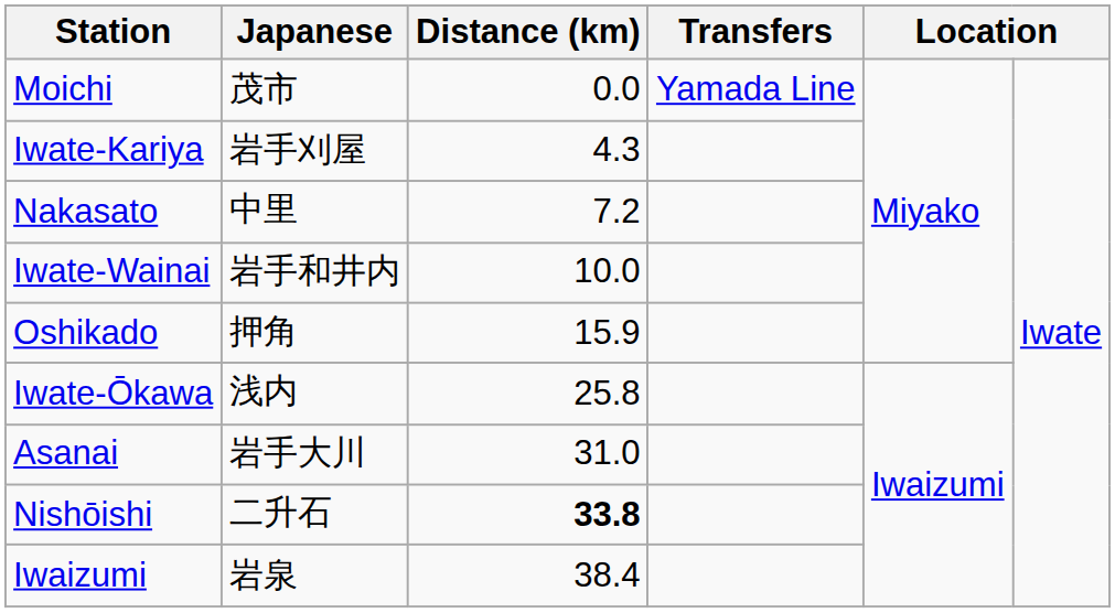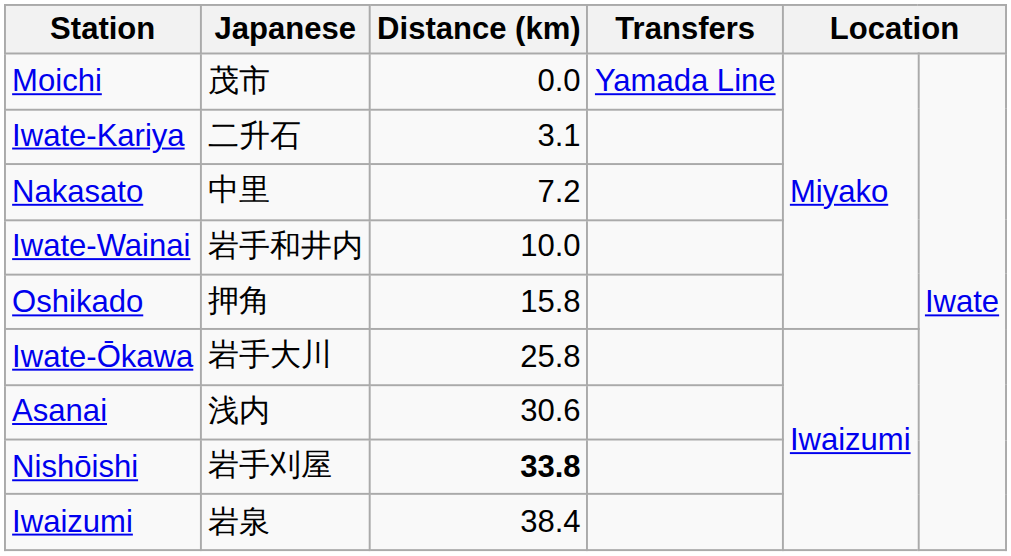Iwate-Kariya | Japanese: 岩手刈屋 -> 二升石
Iwate-Kariya | Distance (km): 4.3 -> 3.1
Oshikado | Distance (km): 15.9 -> 15.8
Iwate-Ōkawa | Japanese: 浅内 -> 岩手大川
Asanai | Japanese: 岩手大川 -> 浅内
Asanai | Distance (km): 31.0 -> 30.6
Nishōishi | Japanese: 二升石 -> 岩手刈屋
